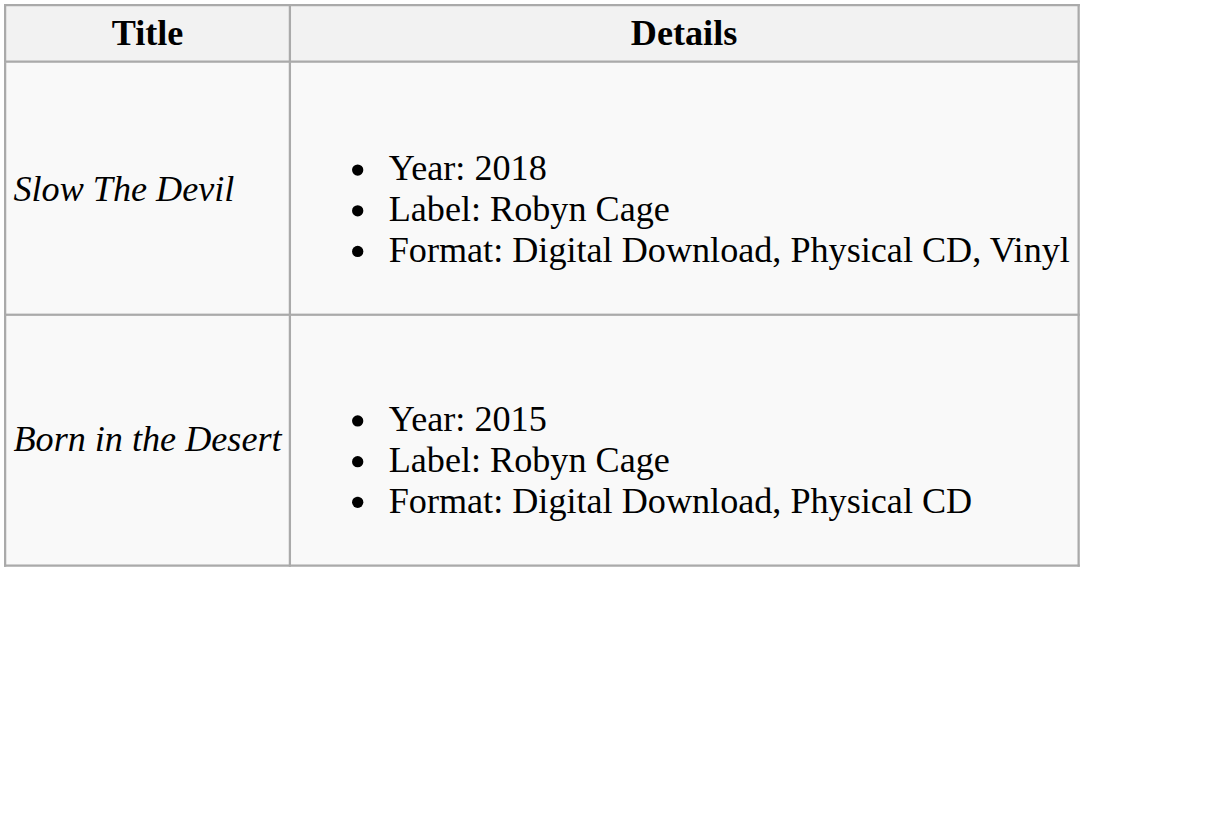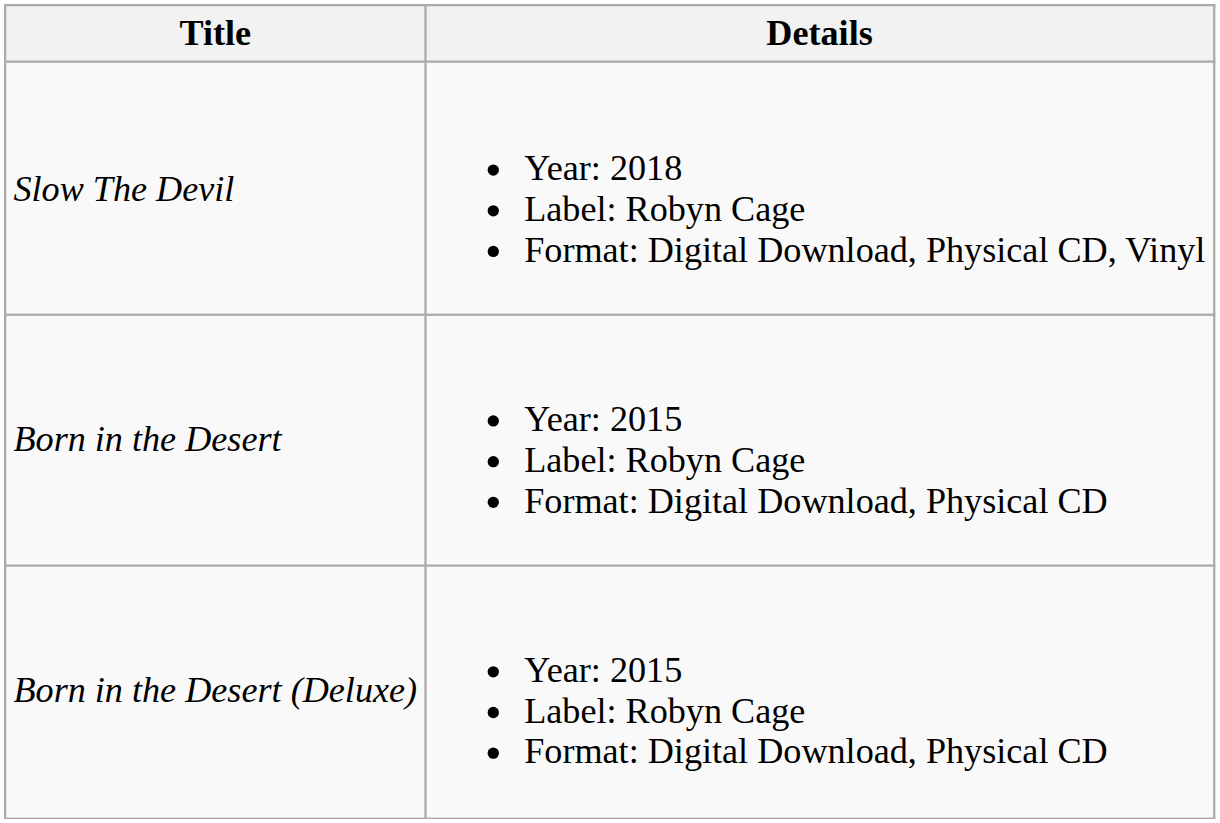+ row: Born in the Desert (Deluxe) | Year: 2015 Label: Robyn Cage Format: Digital Download, Physical CD
